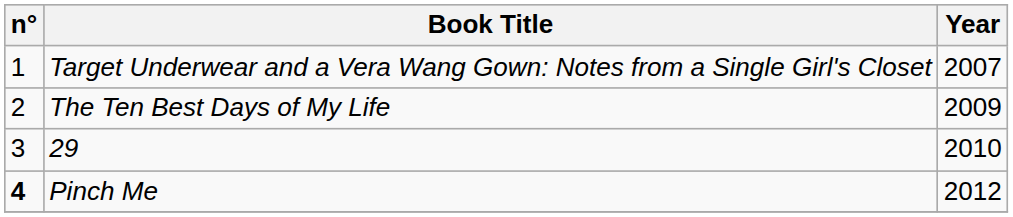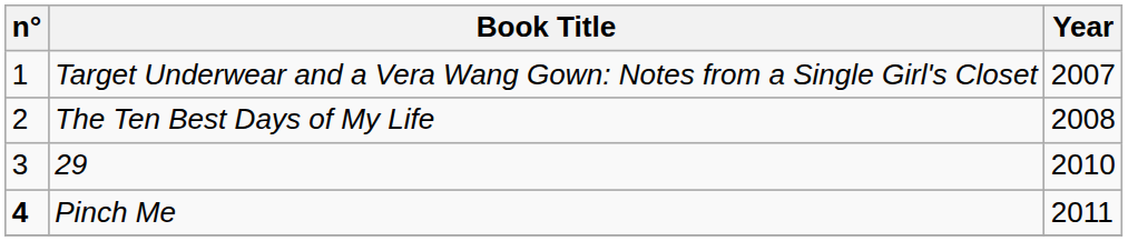The Ten Best Days of My Life | Year: 2009 -> 2008
Pinch Me | Year: 2012 -> 2011
